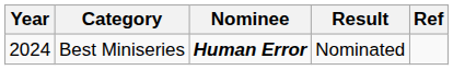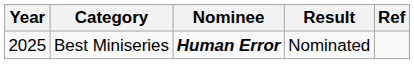Best Miniseries | Year: 2024 -> 2025
